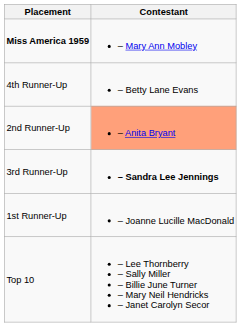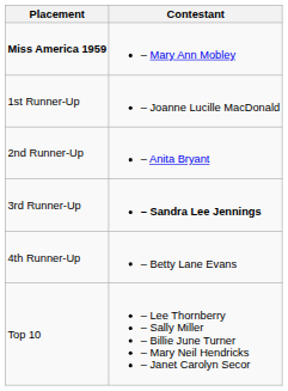rows swapped: 1st Runner-Up <-> 4th Runner-Up
2nd Runner-Up | Contestant: lightsalmon background -> no background
